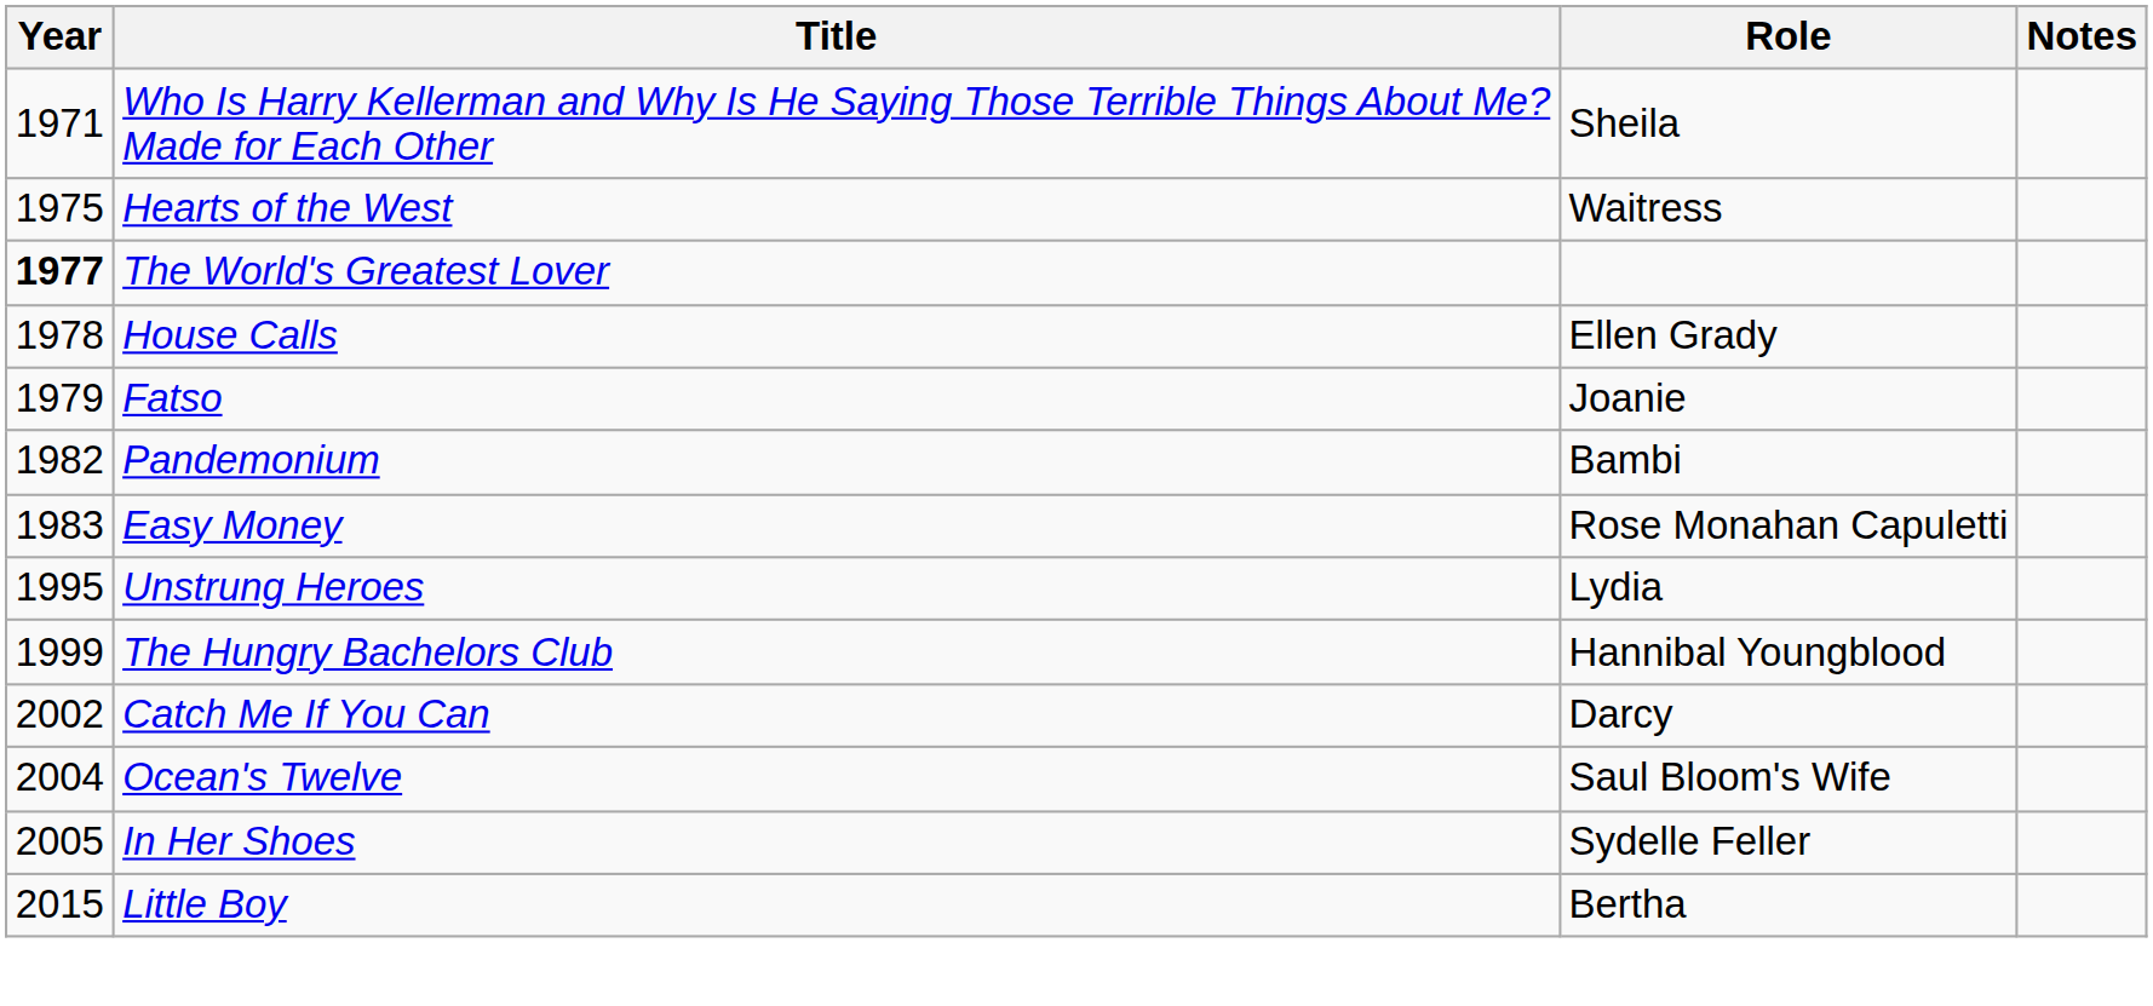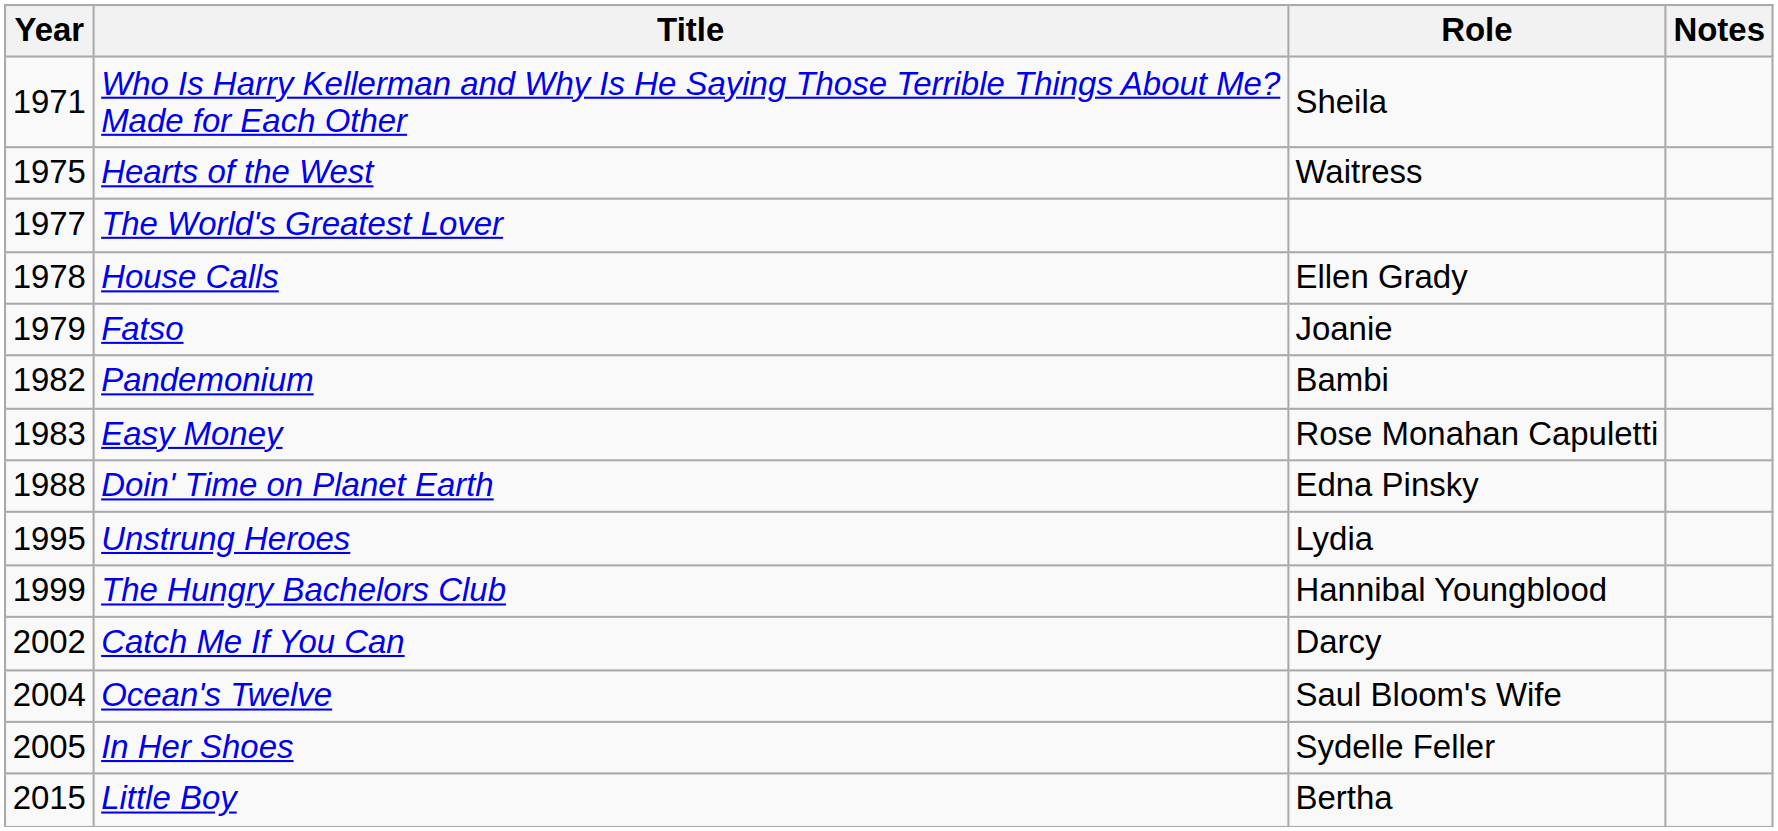The World's Greatest Lover | Year: bold -> normal
+ row: 1988 | Doin' Time on Planet Earth | Edna Pinsky
